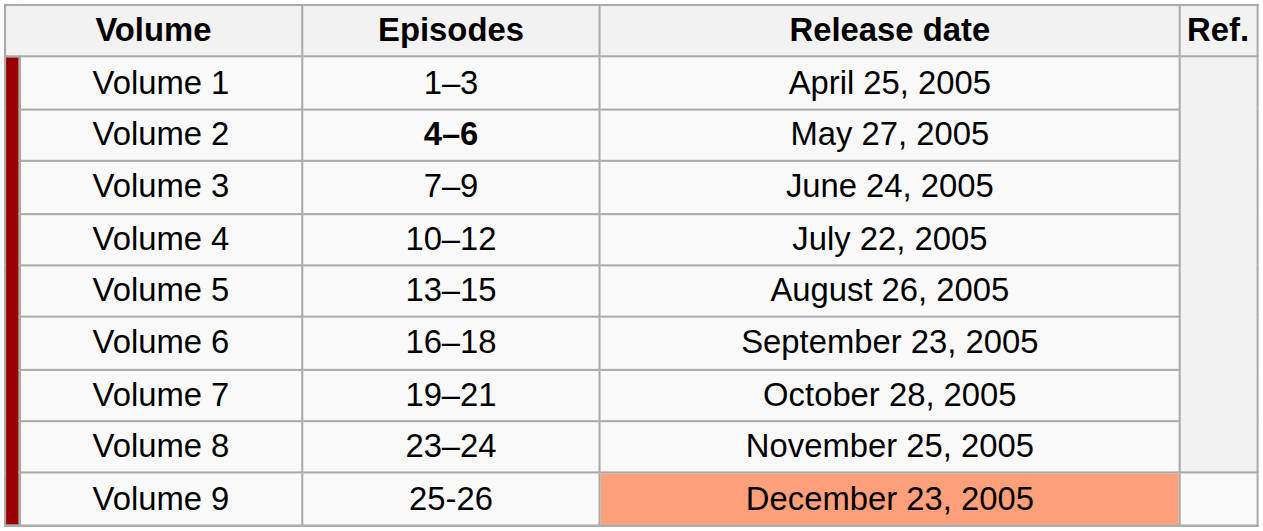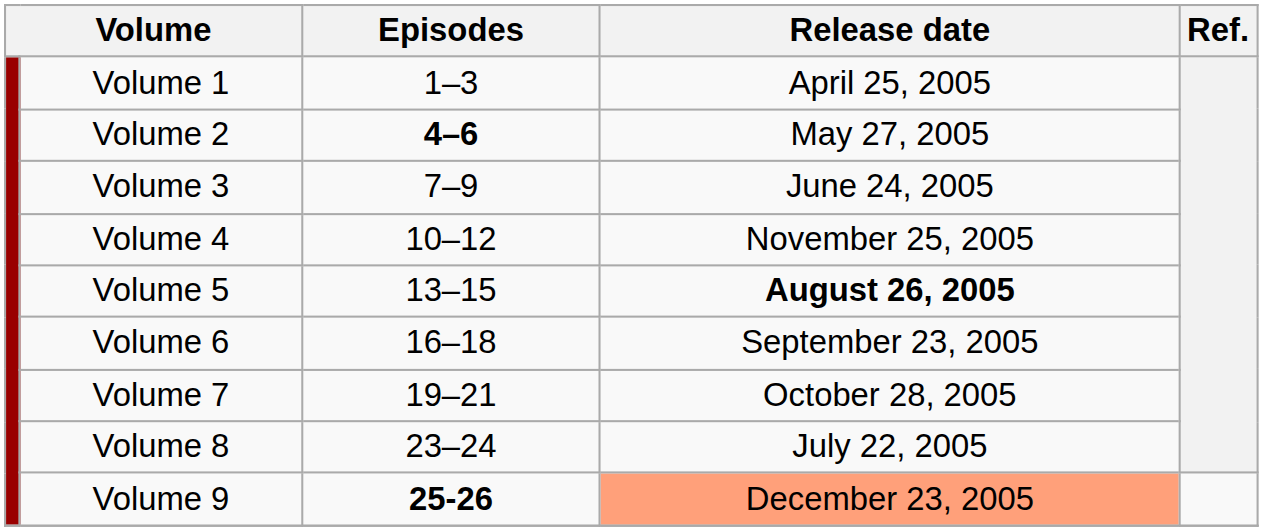Volume 4 | Release date: July 22, 2005 -> November 25, 2005
Volume 5 | Release date: normal -> bold
Volume 8 | Release date: November 25, 2005 -> July 22, 2005
Volume 9 | Episodes: normal -> bold
